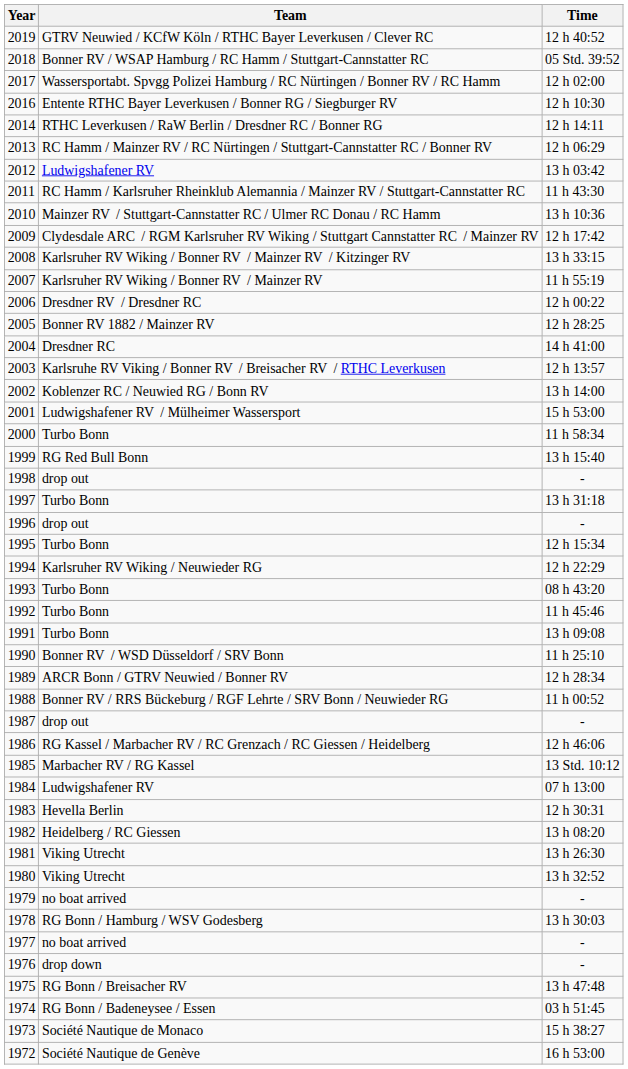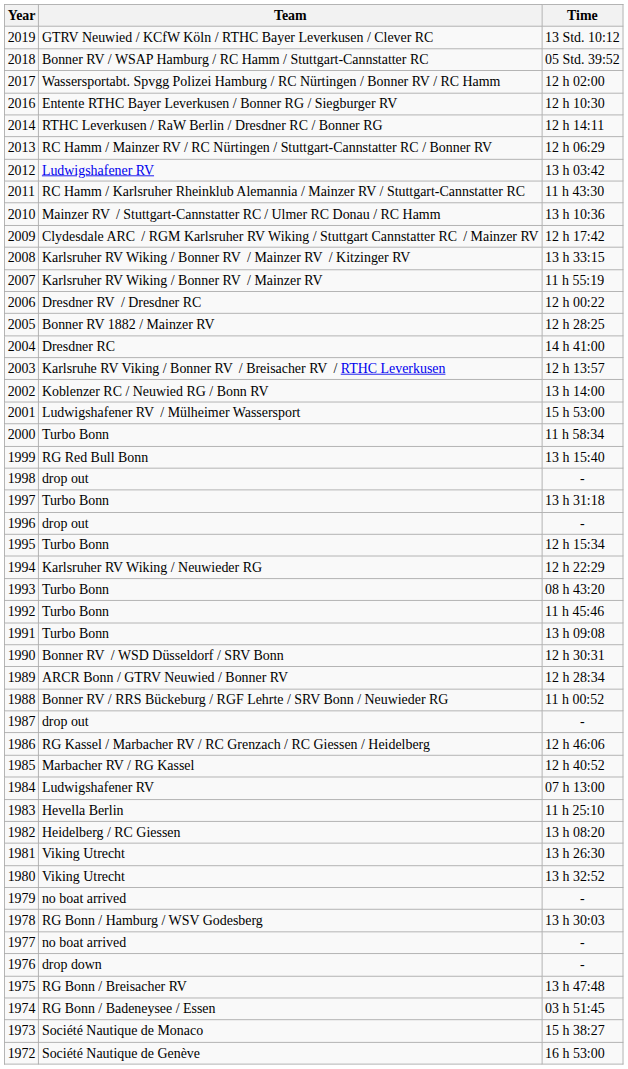2019 | Time: 12 h 40:52 -> 13 Std. 10:12
1990 | Time: 11 h 25:10 -> 12 h 30:31
1985 | Time: 13 Std. 10:12 -> 12 h 40:52
1983 | Time: 12 h 30:31 -> 11 h 25:10
